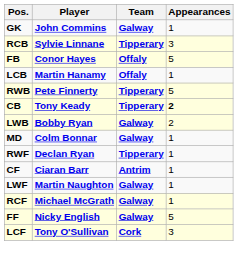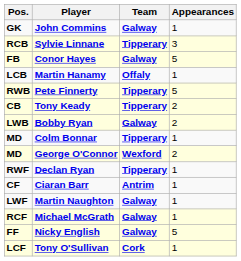Conor Hayes | Team: Offaly -> Galway
Tony Keady | Appearances: bold -> normal
Colm Bonnar | Team: Galway -> Tipperary
+ row: MD | George O'Connor | Wexford | 2
Tony O'Sullivan | Appearances: 3 -> 1
